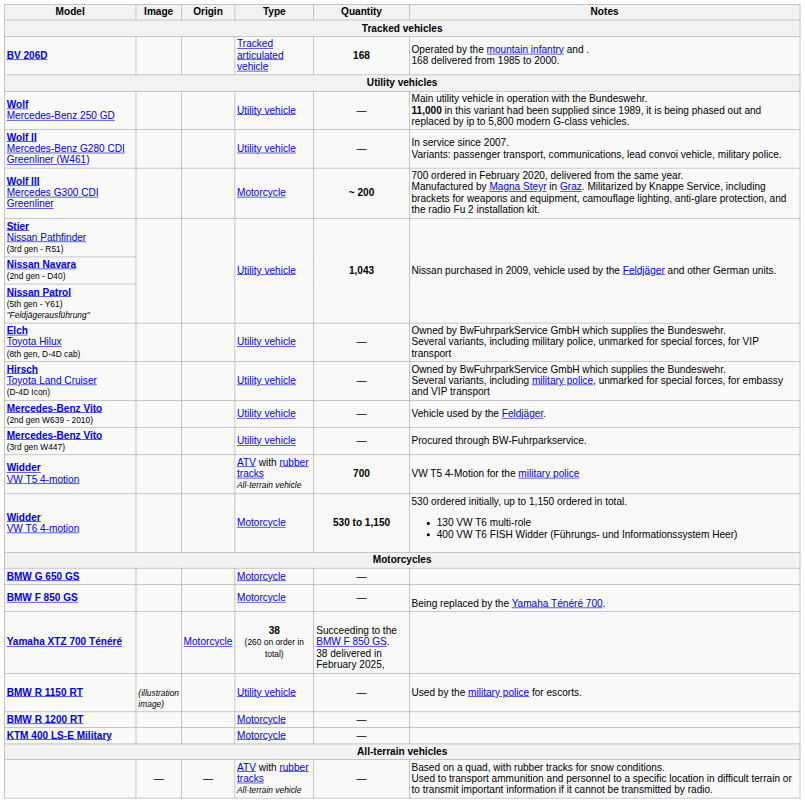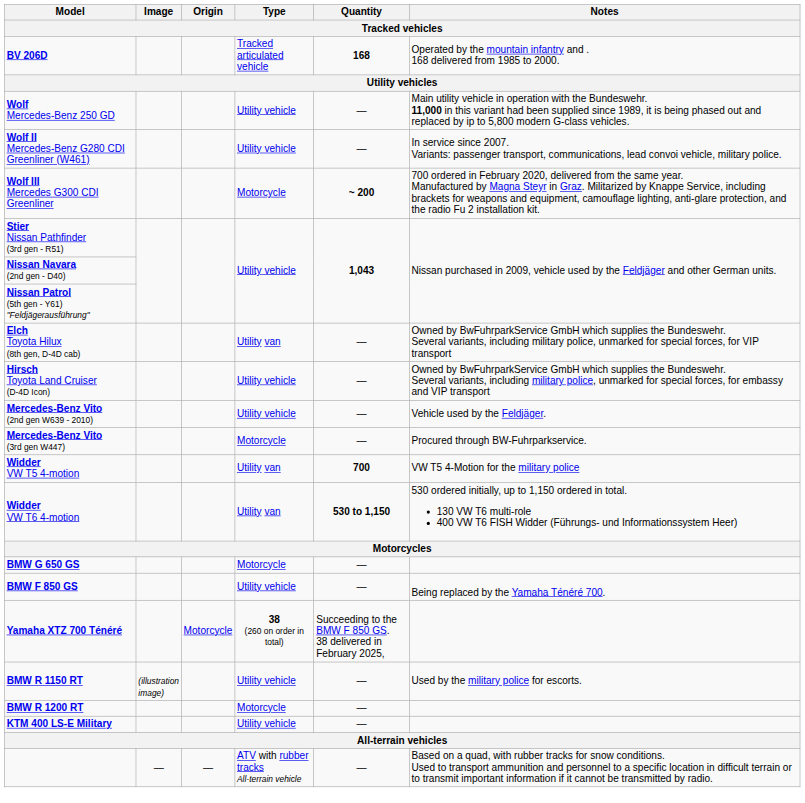Elch Toyota Hilux (8th gen, D-4D cab) | Type: Utility vehicle -> Utility van
Mercedes-Benz Vito (3rd gen W447) | Type: Utility vehicle -> Motorcycle
Widder VW T5 4-motion | Type: ATV with rubber tracks All-terrain vehicle -> Utility van
Widder VW T6 4-motion | Type: Motorcycle -> Utility van
BMW F 850 GS | Type: Motorcycle -> Utility vehicle
KTM 400 LS-E Military | Type: Motorcycle -> Utility vehicle
